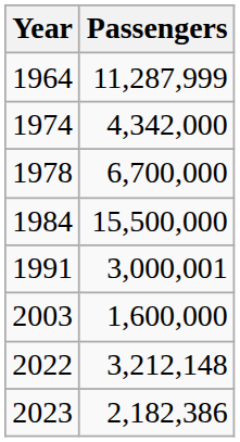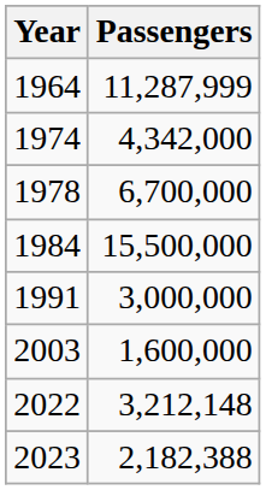1991 | Passengers: 3,000,001 -> 3,000,000
2023 | Passengers: 2,182,386 -> 2,182,388
